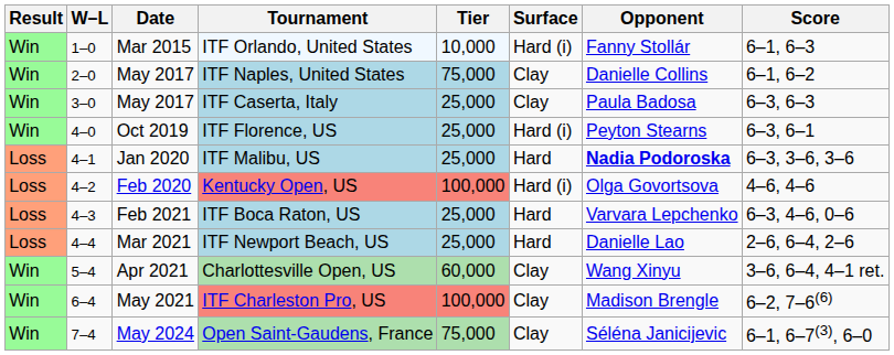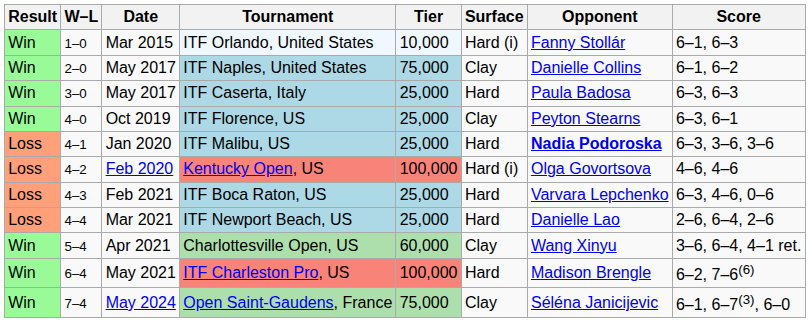ITF Caserta, Italy | Surface: Clay -> Hard
ITF Florence, US | Surface: Hard (i) -> Clay
ITF Charleston Pro, US | Surface: Clay -> Hard
